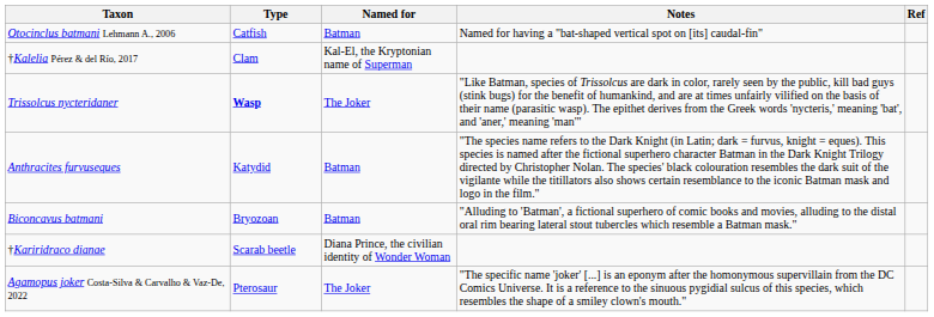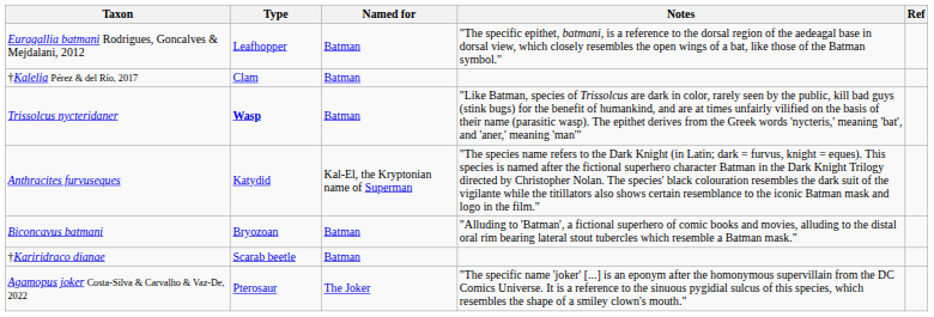- row: Otocinclus batmani Lehmann A., 2006 | Catfish | Batman | Named for having a "bat-shaped vertical spot on [its] caudal-fin"
+ row: Euragallia batmani Rodrigues, Goncalves & Mejdalani, 2012 | Leafhopper | Batman | "The specific epithet, batmani, is a reference to the dorsal region of the aedeagal base in dorsal view, which closely resembles the open wings of a bat, like those of the Batman symbol."
†Kalelia Pérez & del Río, 2017 | Named for: Kal-El, the Kryptonian name of Superman -> Batman
Trissolcus nycteridaner | Named for: The Joker -> Batman
Anthracites furvuseques | Named for: Batman -> Kal-El, the Kryptonian name of Superman
†Kariridraco dianae | Named for: Diana Prince, the civilian identity of Wonder Woman -> Batman
